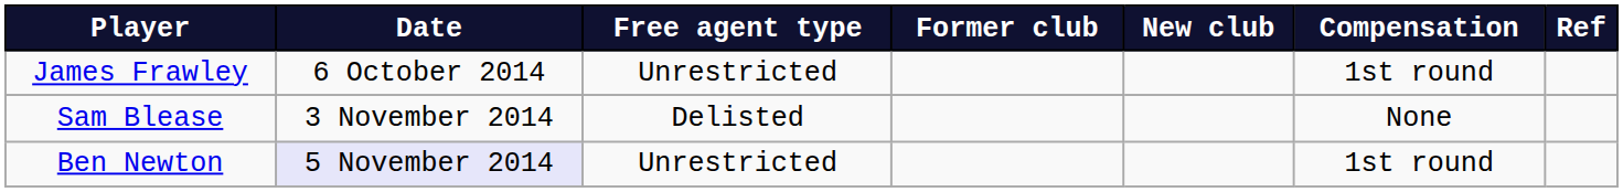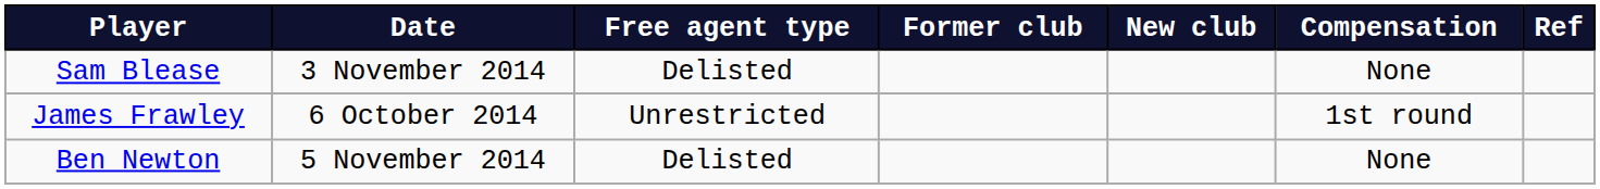rows swapped: James Frawley <-> Sam Blease
Ben Newton | Date: lavender background -> no background
Ben Newton | Free agent type: Unrestricted -> Delisted
Ben Newton | Compensation: 1st round -> None
